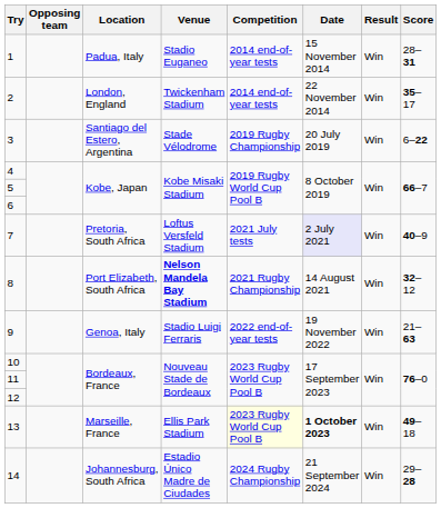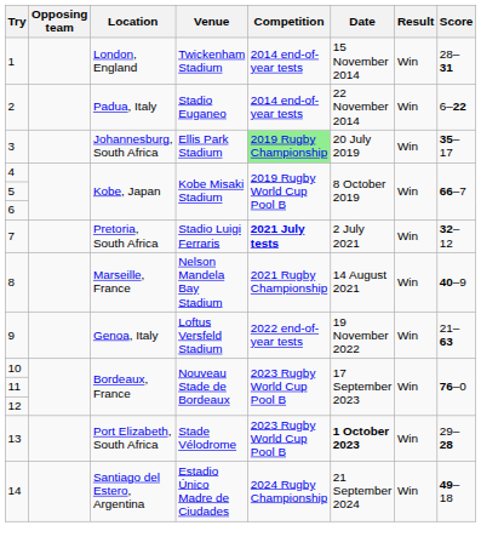1 | Location: Padua, Italy -> London, England
1 | Venue: Stadio Euganeo -> Twickenham Stadium
2 | Location: London, England -> Padua, Italy
2 | Venue: Twickenham Stadium -> Stadio Euganeo
2 | Score: 35–17 -> 6–22
3 | Location: Santiago del Estero, Argentina -> Johannesburg, South Africa
3 | Venue: Stade Vélodrome -> Ellis Park Stadium
3 | Competition: no background -> lightgreen background
3 | Score: 6–22 -> 35–17
7 | Venue: Loftus Versfeld Stadium -> Stadio Luigi Ferraris
7 | Competition: normal -> bold
7 | Date: lavender background -> no background
7 | Score: 40–9 -> 32–12
8 | Location: Port Elizabeth, South Africa -> Marseille, France
8 | Venue: bold -> normal
8 | Score: 32–12 -> 40–9
9 | Venue: Stadio Luigi Ferraris -> Loftus Versfeld Stadium
13 | Location: Marseille, France -> Port Elizabeth, South Africa
13 | Venue: Ellis Park Stadium -> Stade Vélodrome
13 | Competition: lightyellow background -> no background
13 | Score: 49–18 -> 29–28
14 | Location: Johannesburg, South Africa -> Santiago del Estero, Argentina
14 | Score: 29–28 -> 49–18
